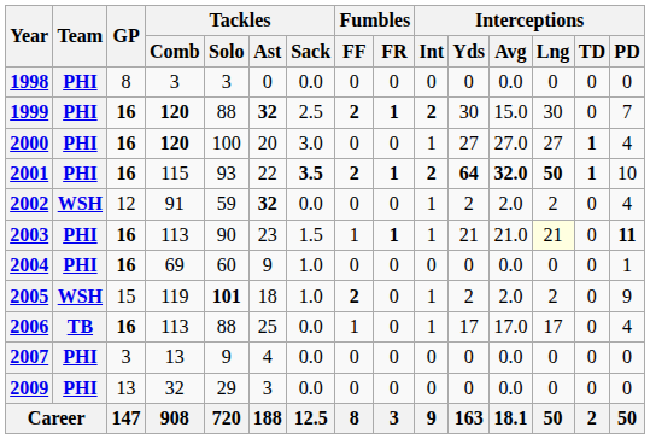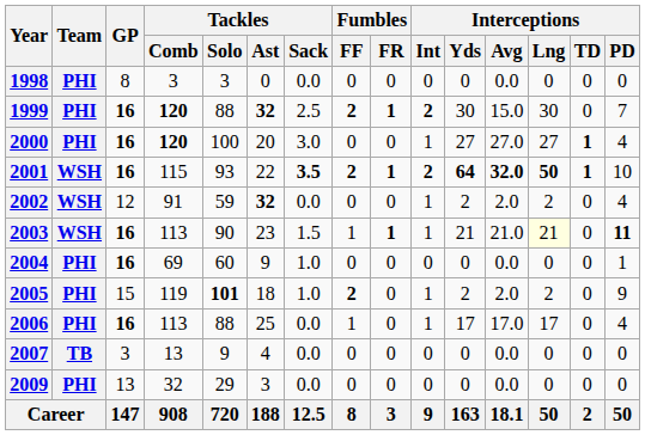2001 | Team: PHI -> WSH
2003 | Team: PHI -> WSH
2005 | Team: WSH -> PHI
2006 | Team: TB -> PHI
2007 | Team: PHI -> TB
